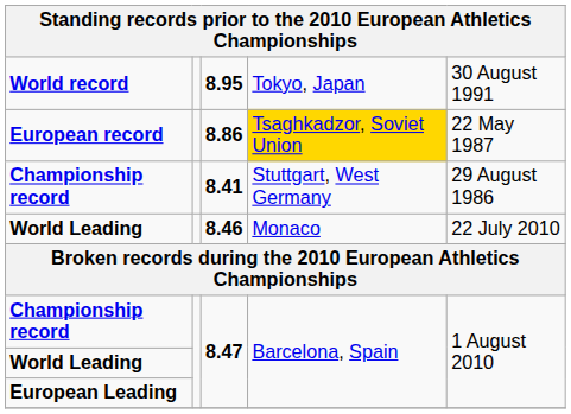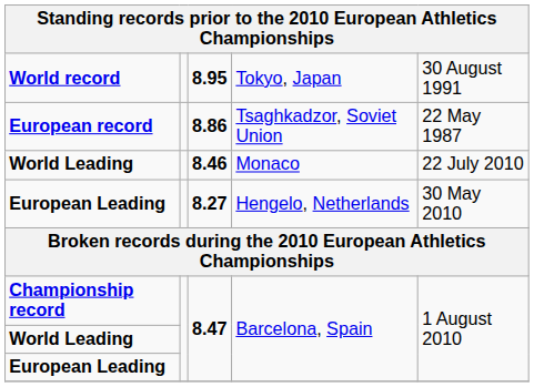8.86 | column 4: gold background -> no background
- row: Championship record | 8.41 | Stuttgart, West Germany | 29 August 1986
+ row: European Leading | 8.27 | Hengelo, Netherlands | 30 May 2010
